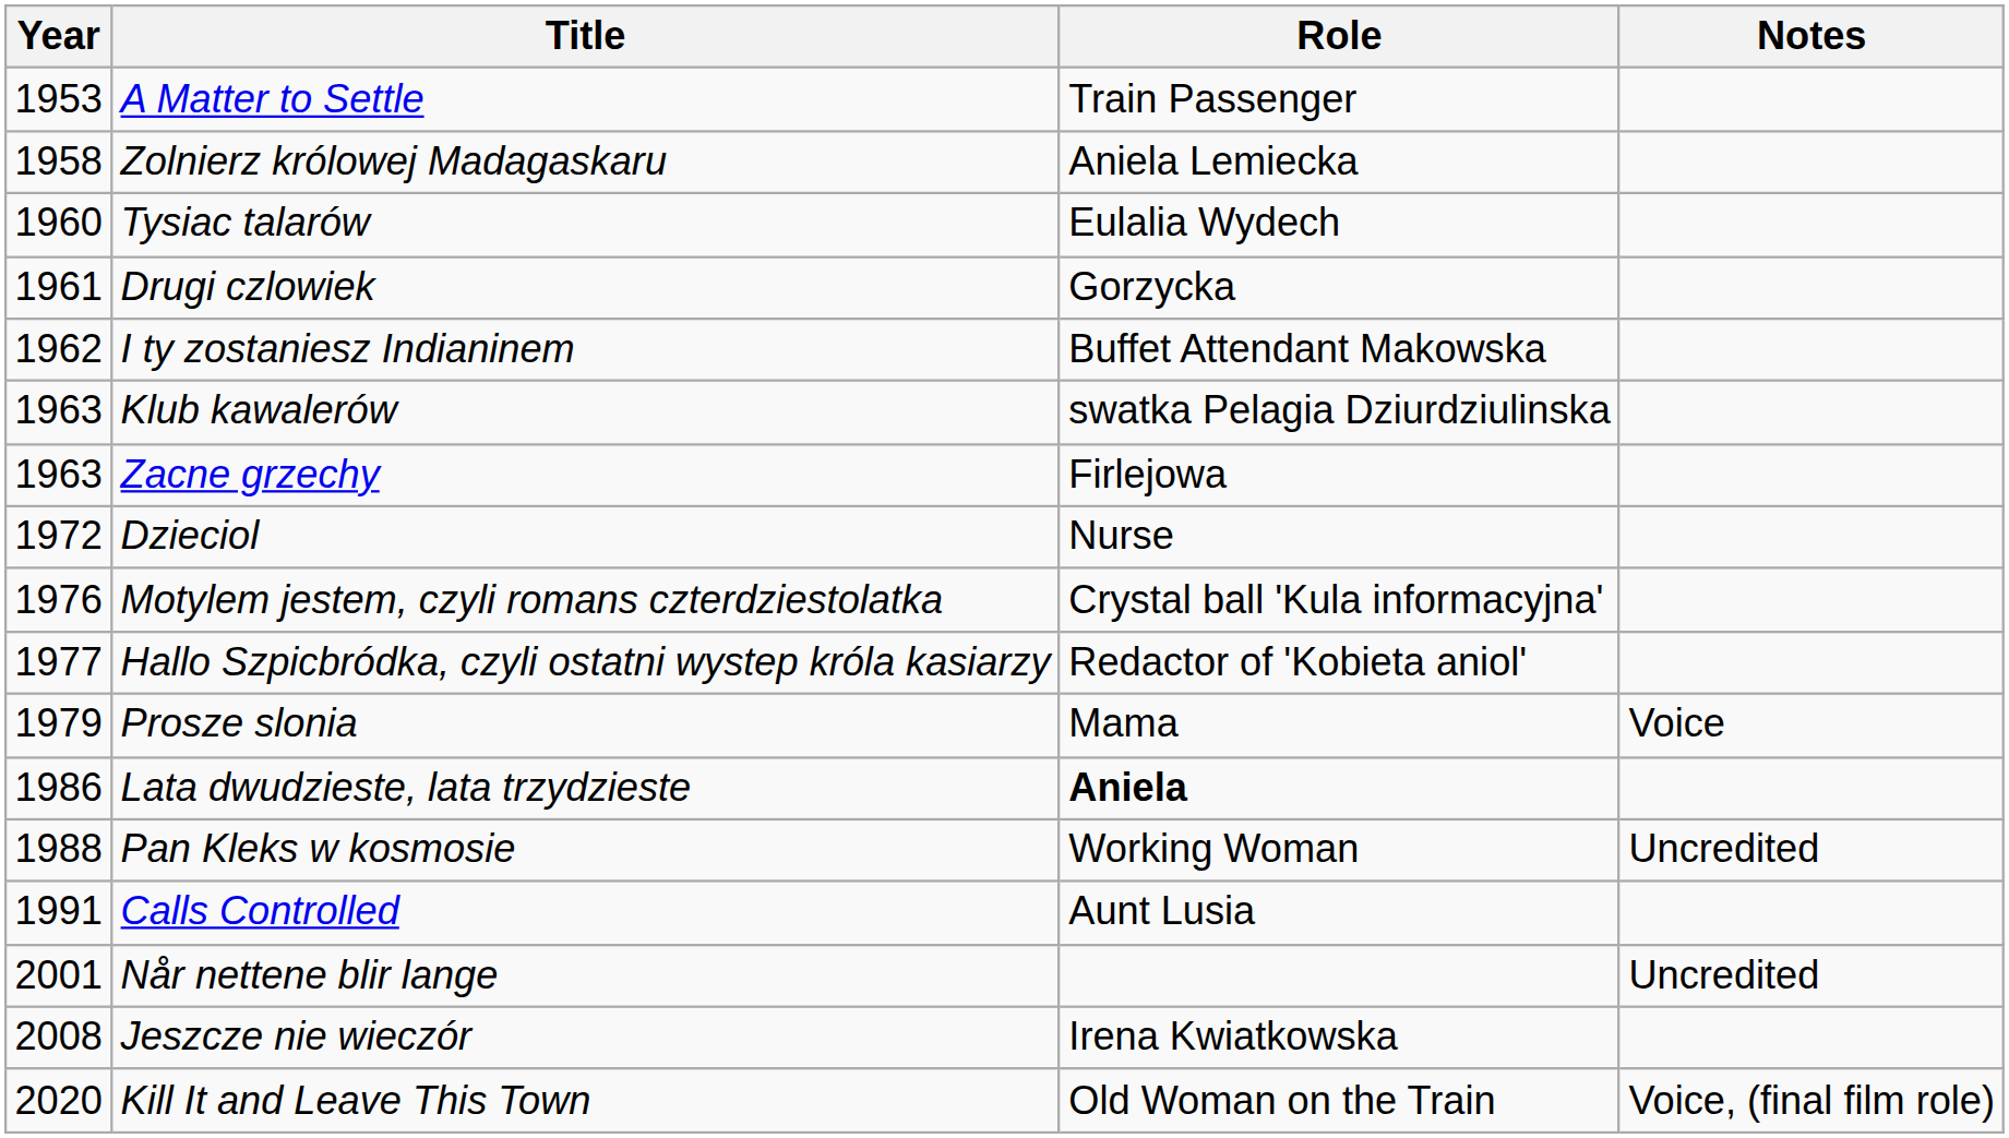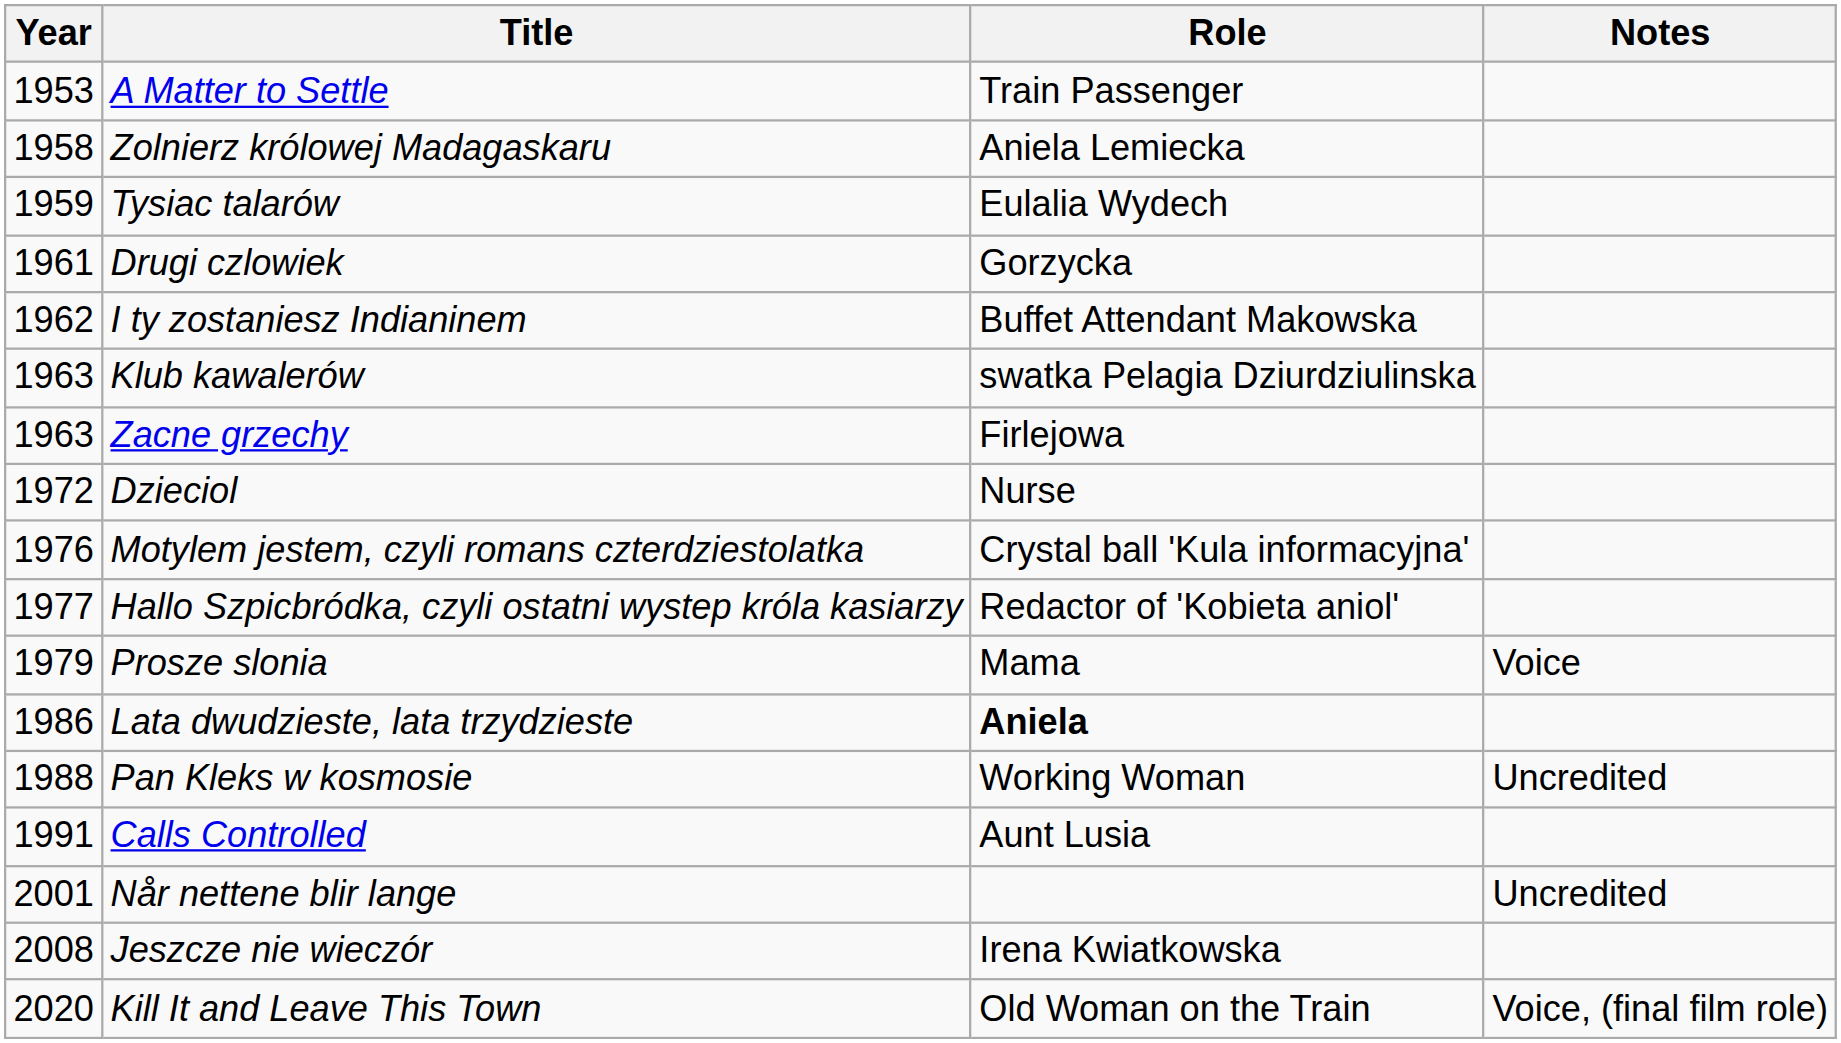Tysiac talarów | Year: 1960 -> 1959
